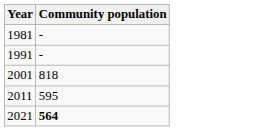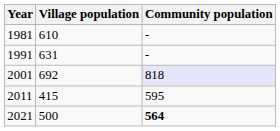+ column: Village population | 610 | 631 | 692 | 415 | 500
2001 | Community population: no background -> lavender background
